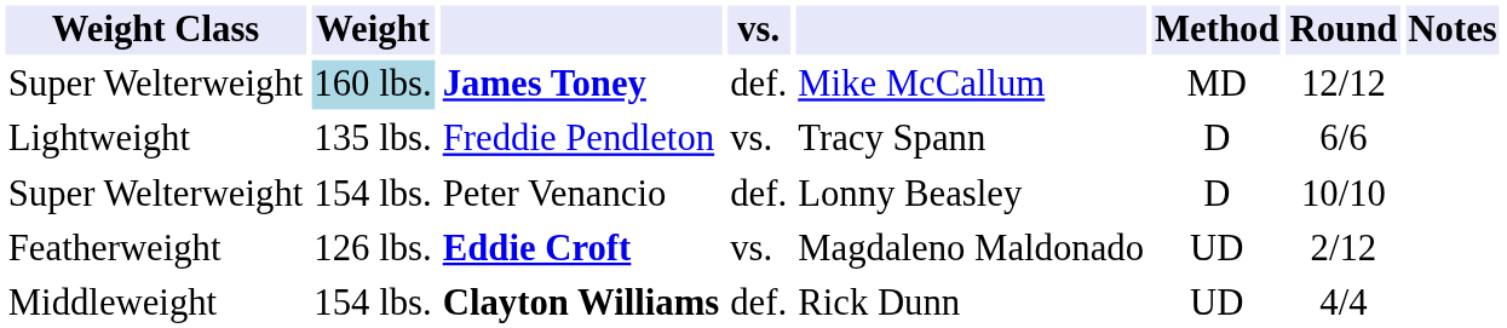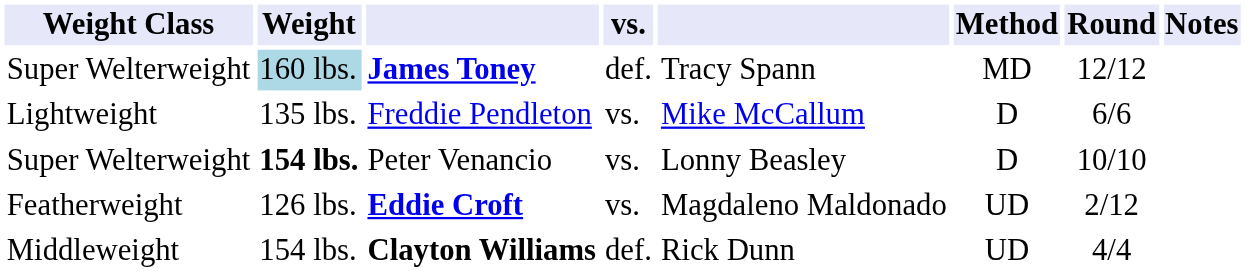James Toney | column 5: Mike McCallum -> Tracy Spann
Freddie Pendleton | column 5: Tracy Spann -> Mike McCallum
Peter Venancio | Weight: normal -> bold
Peter Venancio | vs.: def. -> vs.
